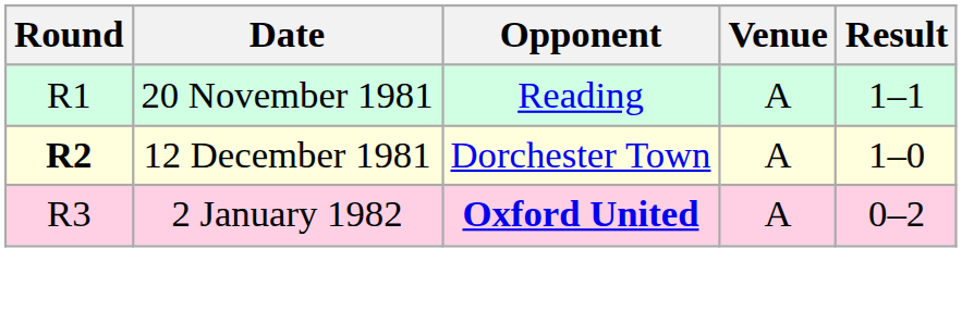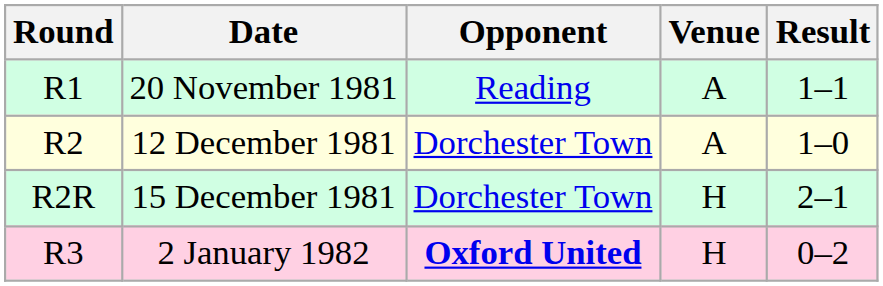12 December 1981 | Round: bold -> normal
+ row: R2R | 15 December 1981 | Dorchester Town | H | 2–1
2 January 1982 | Venue: A -> H
